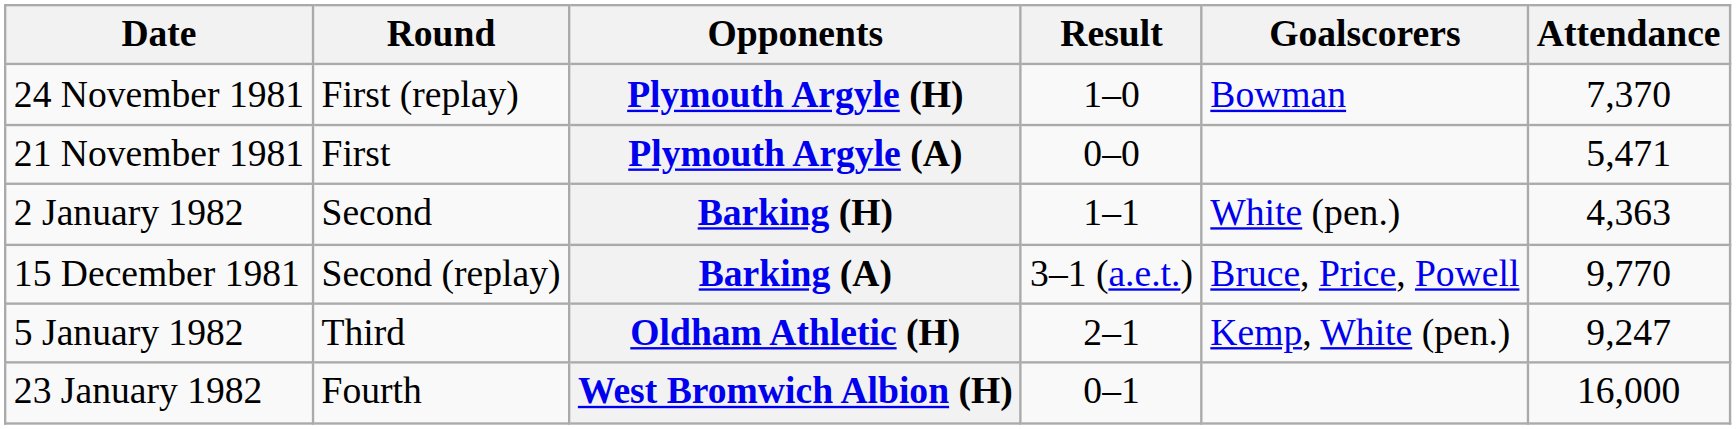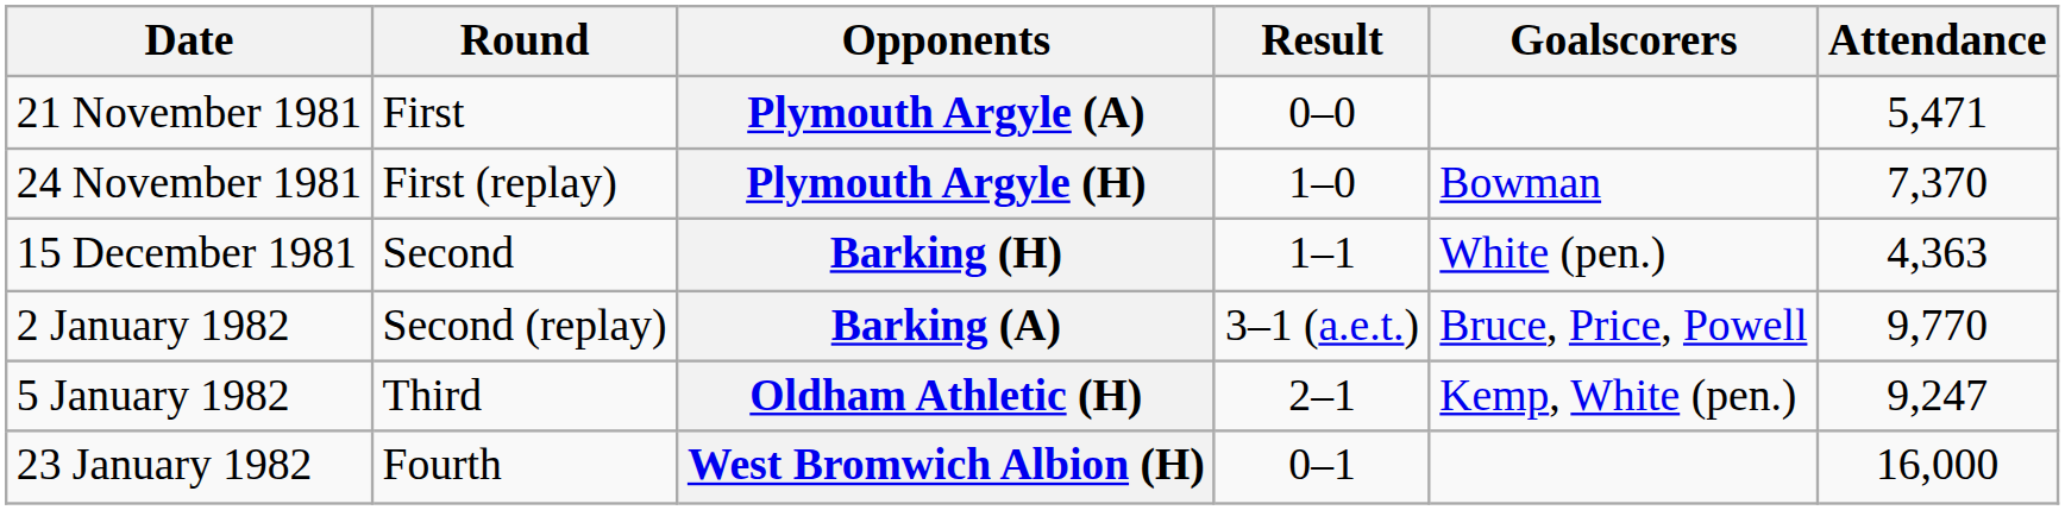rows swapped: Plymouth Argyle (A) <-> Plymouth Argyle (H)
Barking (H) | Date: 2 January 1982 -> 15 December 1981
Barking (A) | Date: 15 December 1981 -> 2 January 1982
